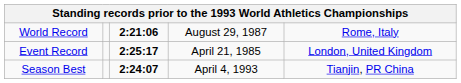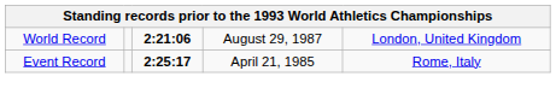World Record | column 5: Rome, Italy -> London, United Kingdom
Event Record | column 5: London, United Kingdom -> Rome, Italy
- row: Season Best | 2:24:07 | April 4, 1993 | Tianjin, PR China
